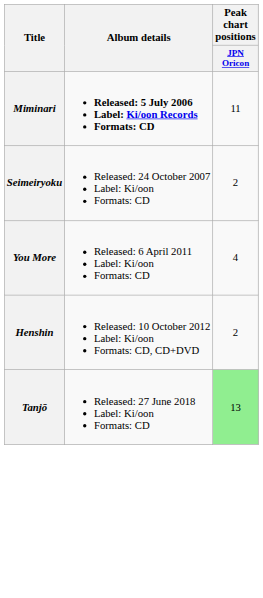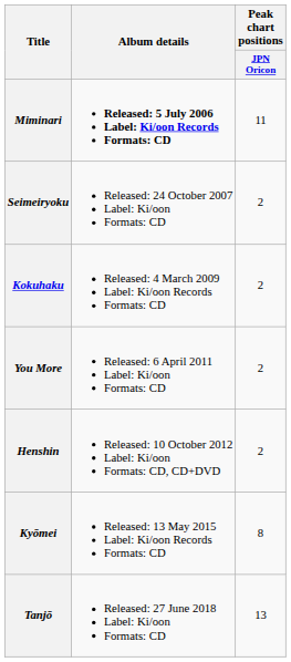+ row: Kokuhaku | Released: 4 March 2009 Label: Ki/oon Records Formats: CD | 2
You More | Peak chart positions / JPN Oricon: 4 -> 2
+ row: Kyōmei | Released: 13 May 2015 Label: Ki/oon Records Formats: CD | 8
Tanjō | Peak chart positions / JPN Oricon: lightgreen background -> no background
